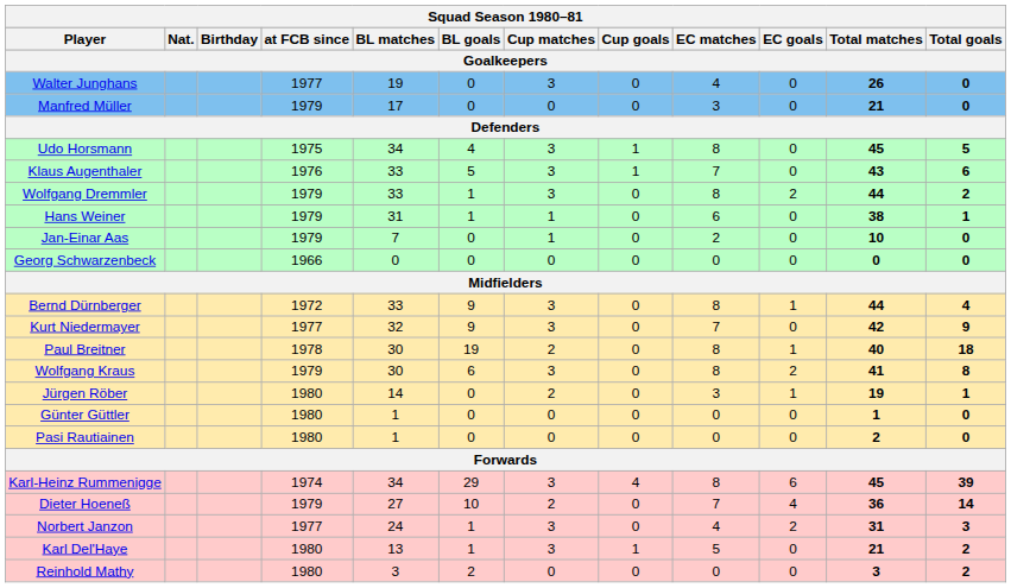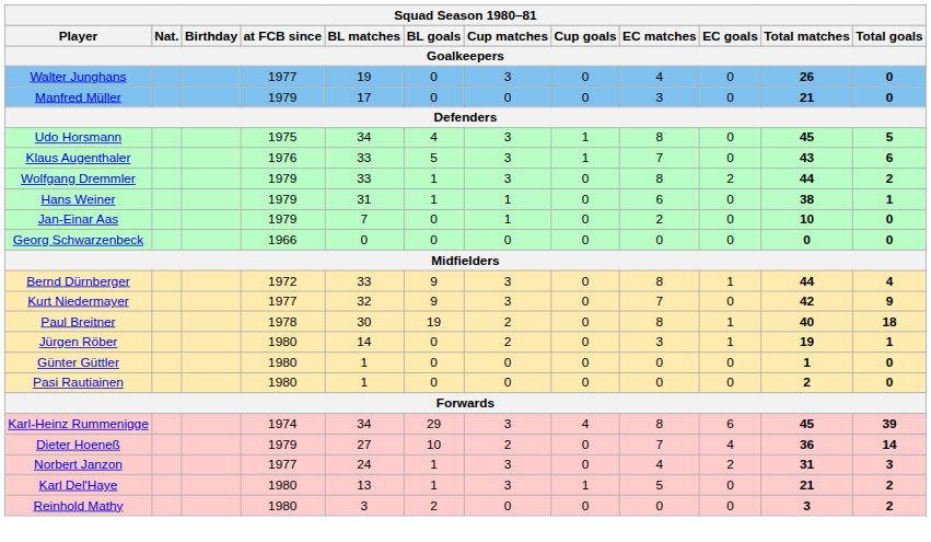- row: Wolfgang Kraus | 1979 | 30 | 6 | 3 | 0 | 8 | 2 | 41 | 8
